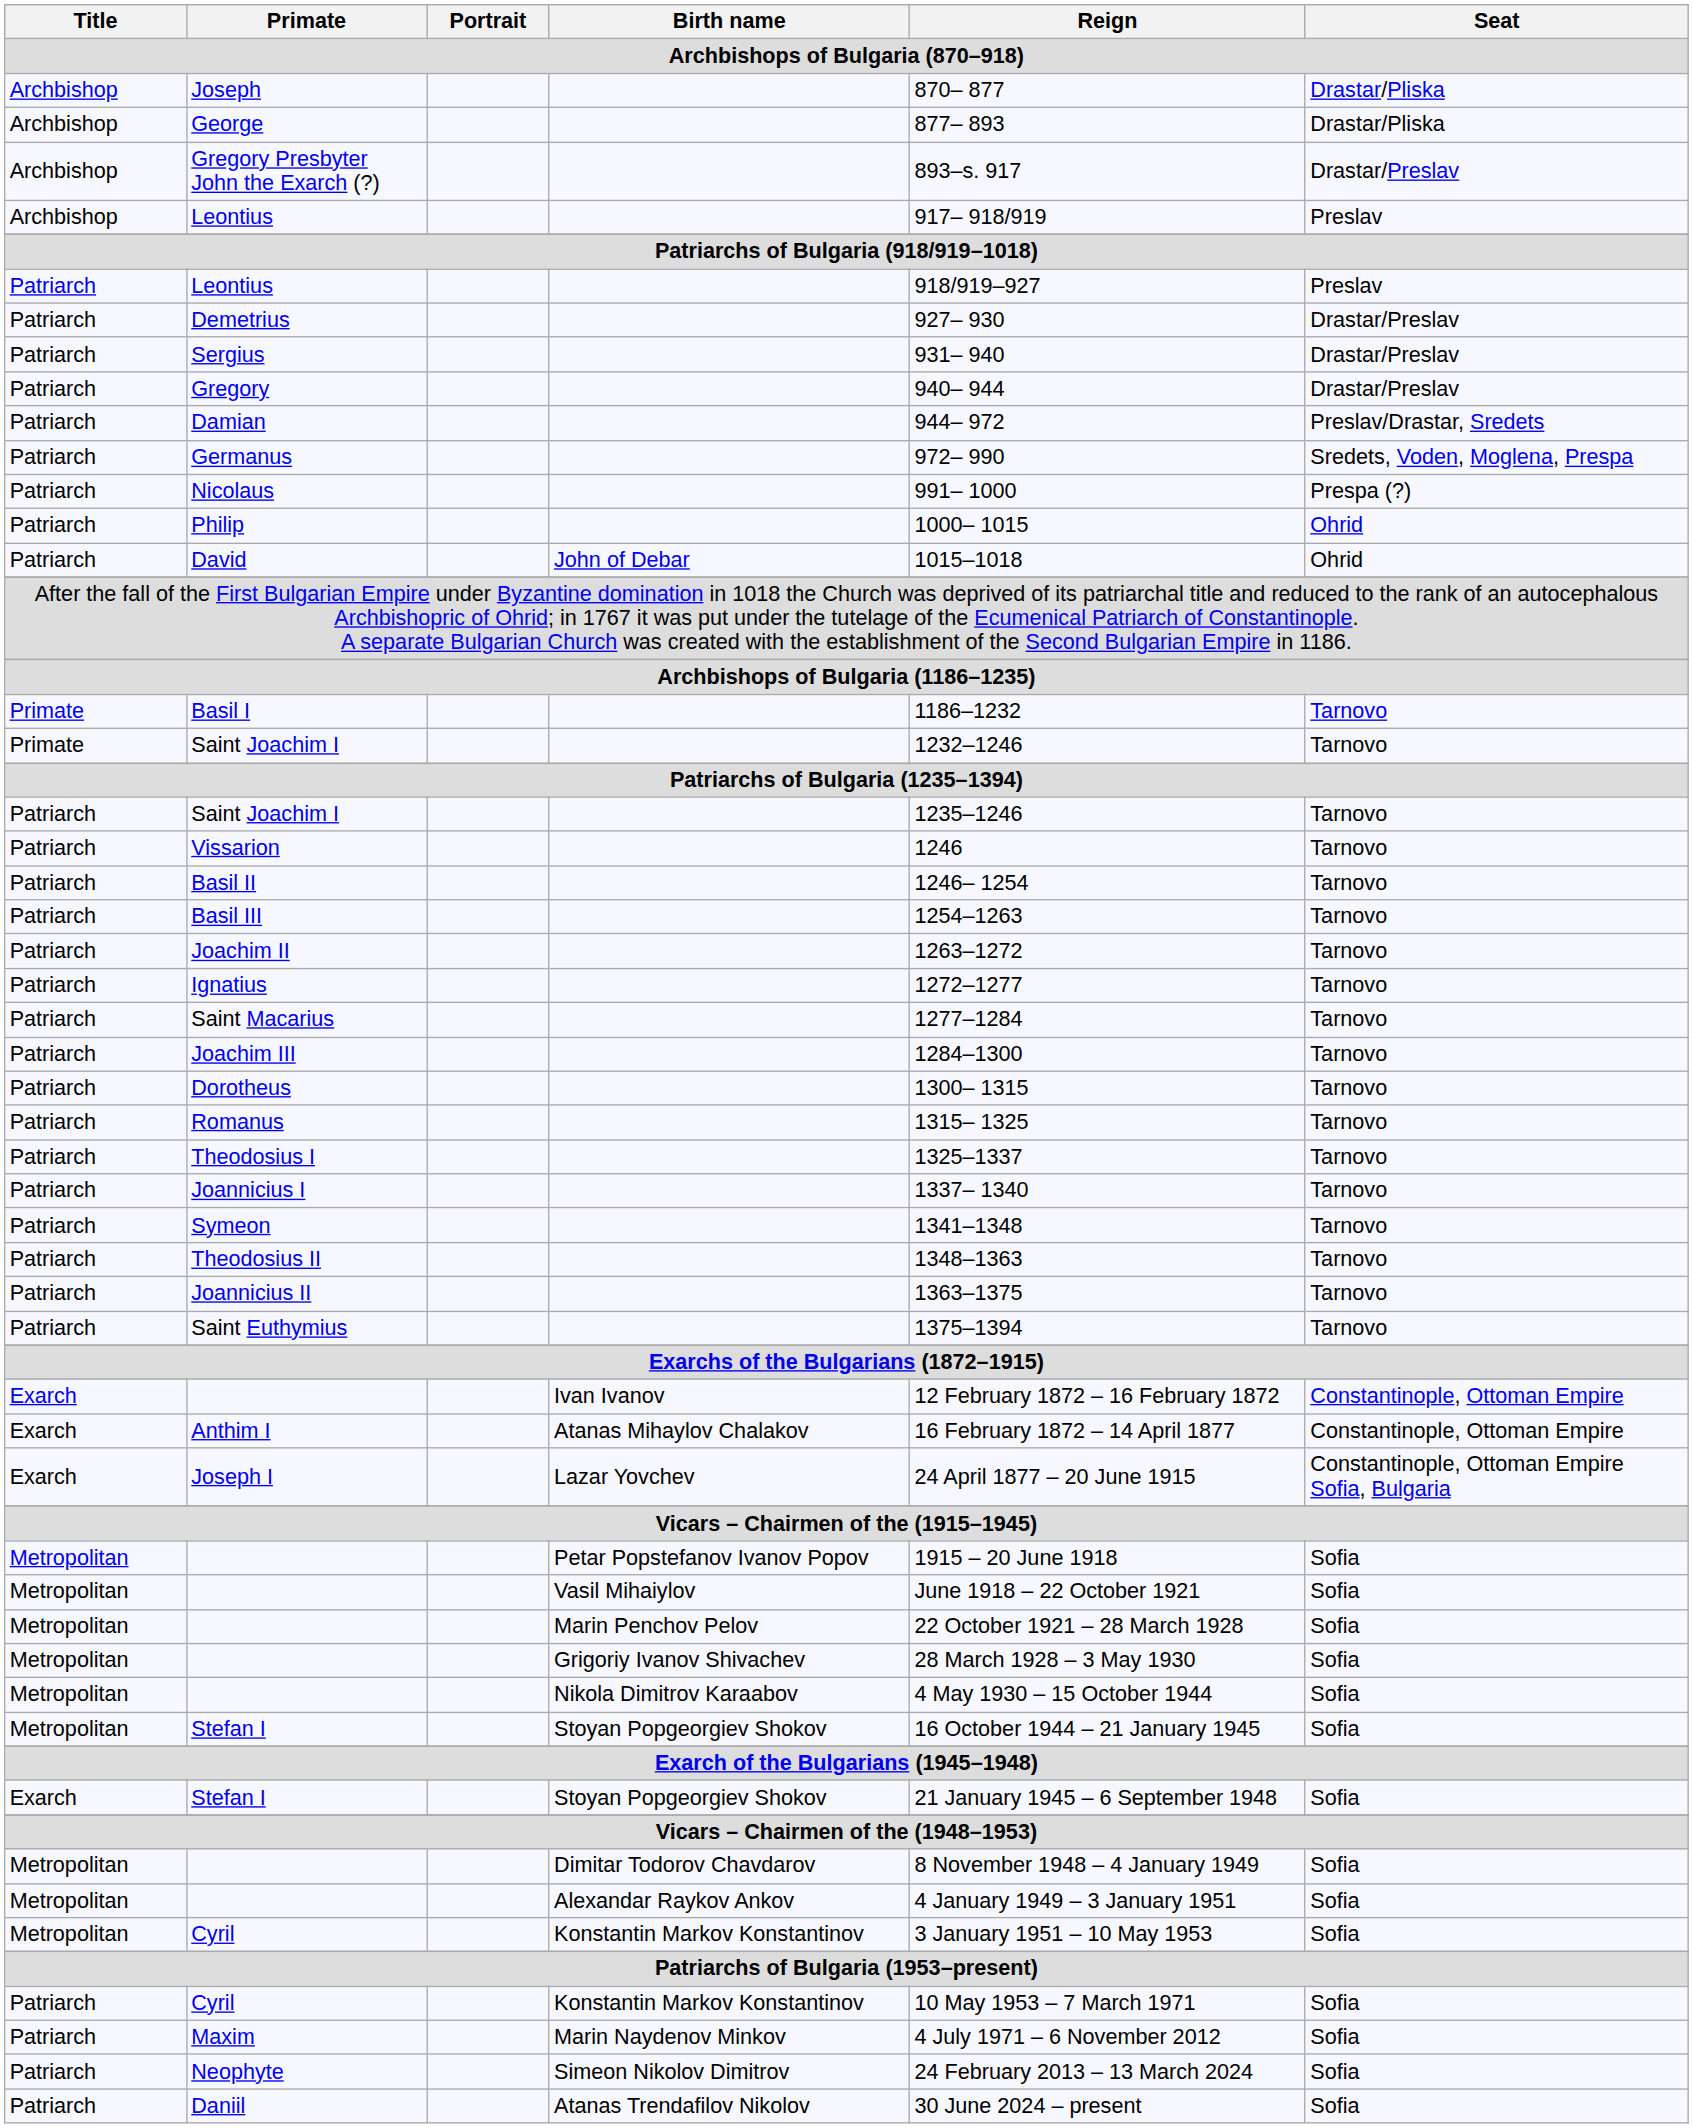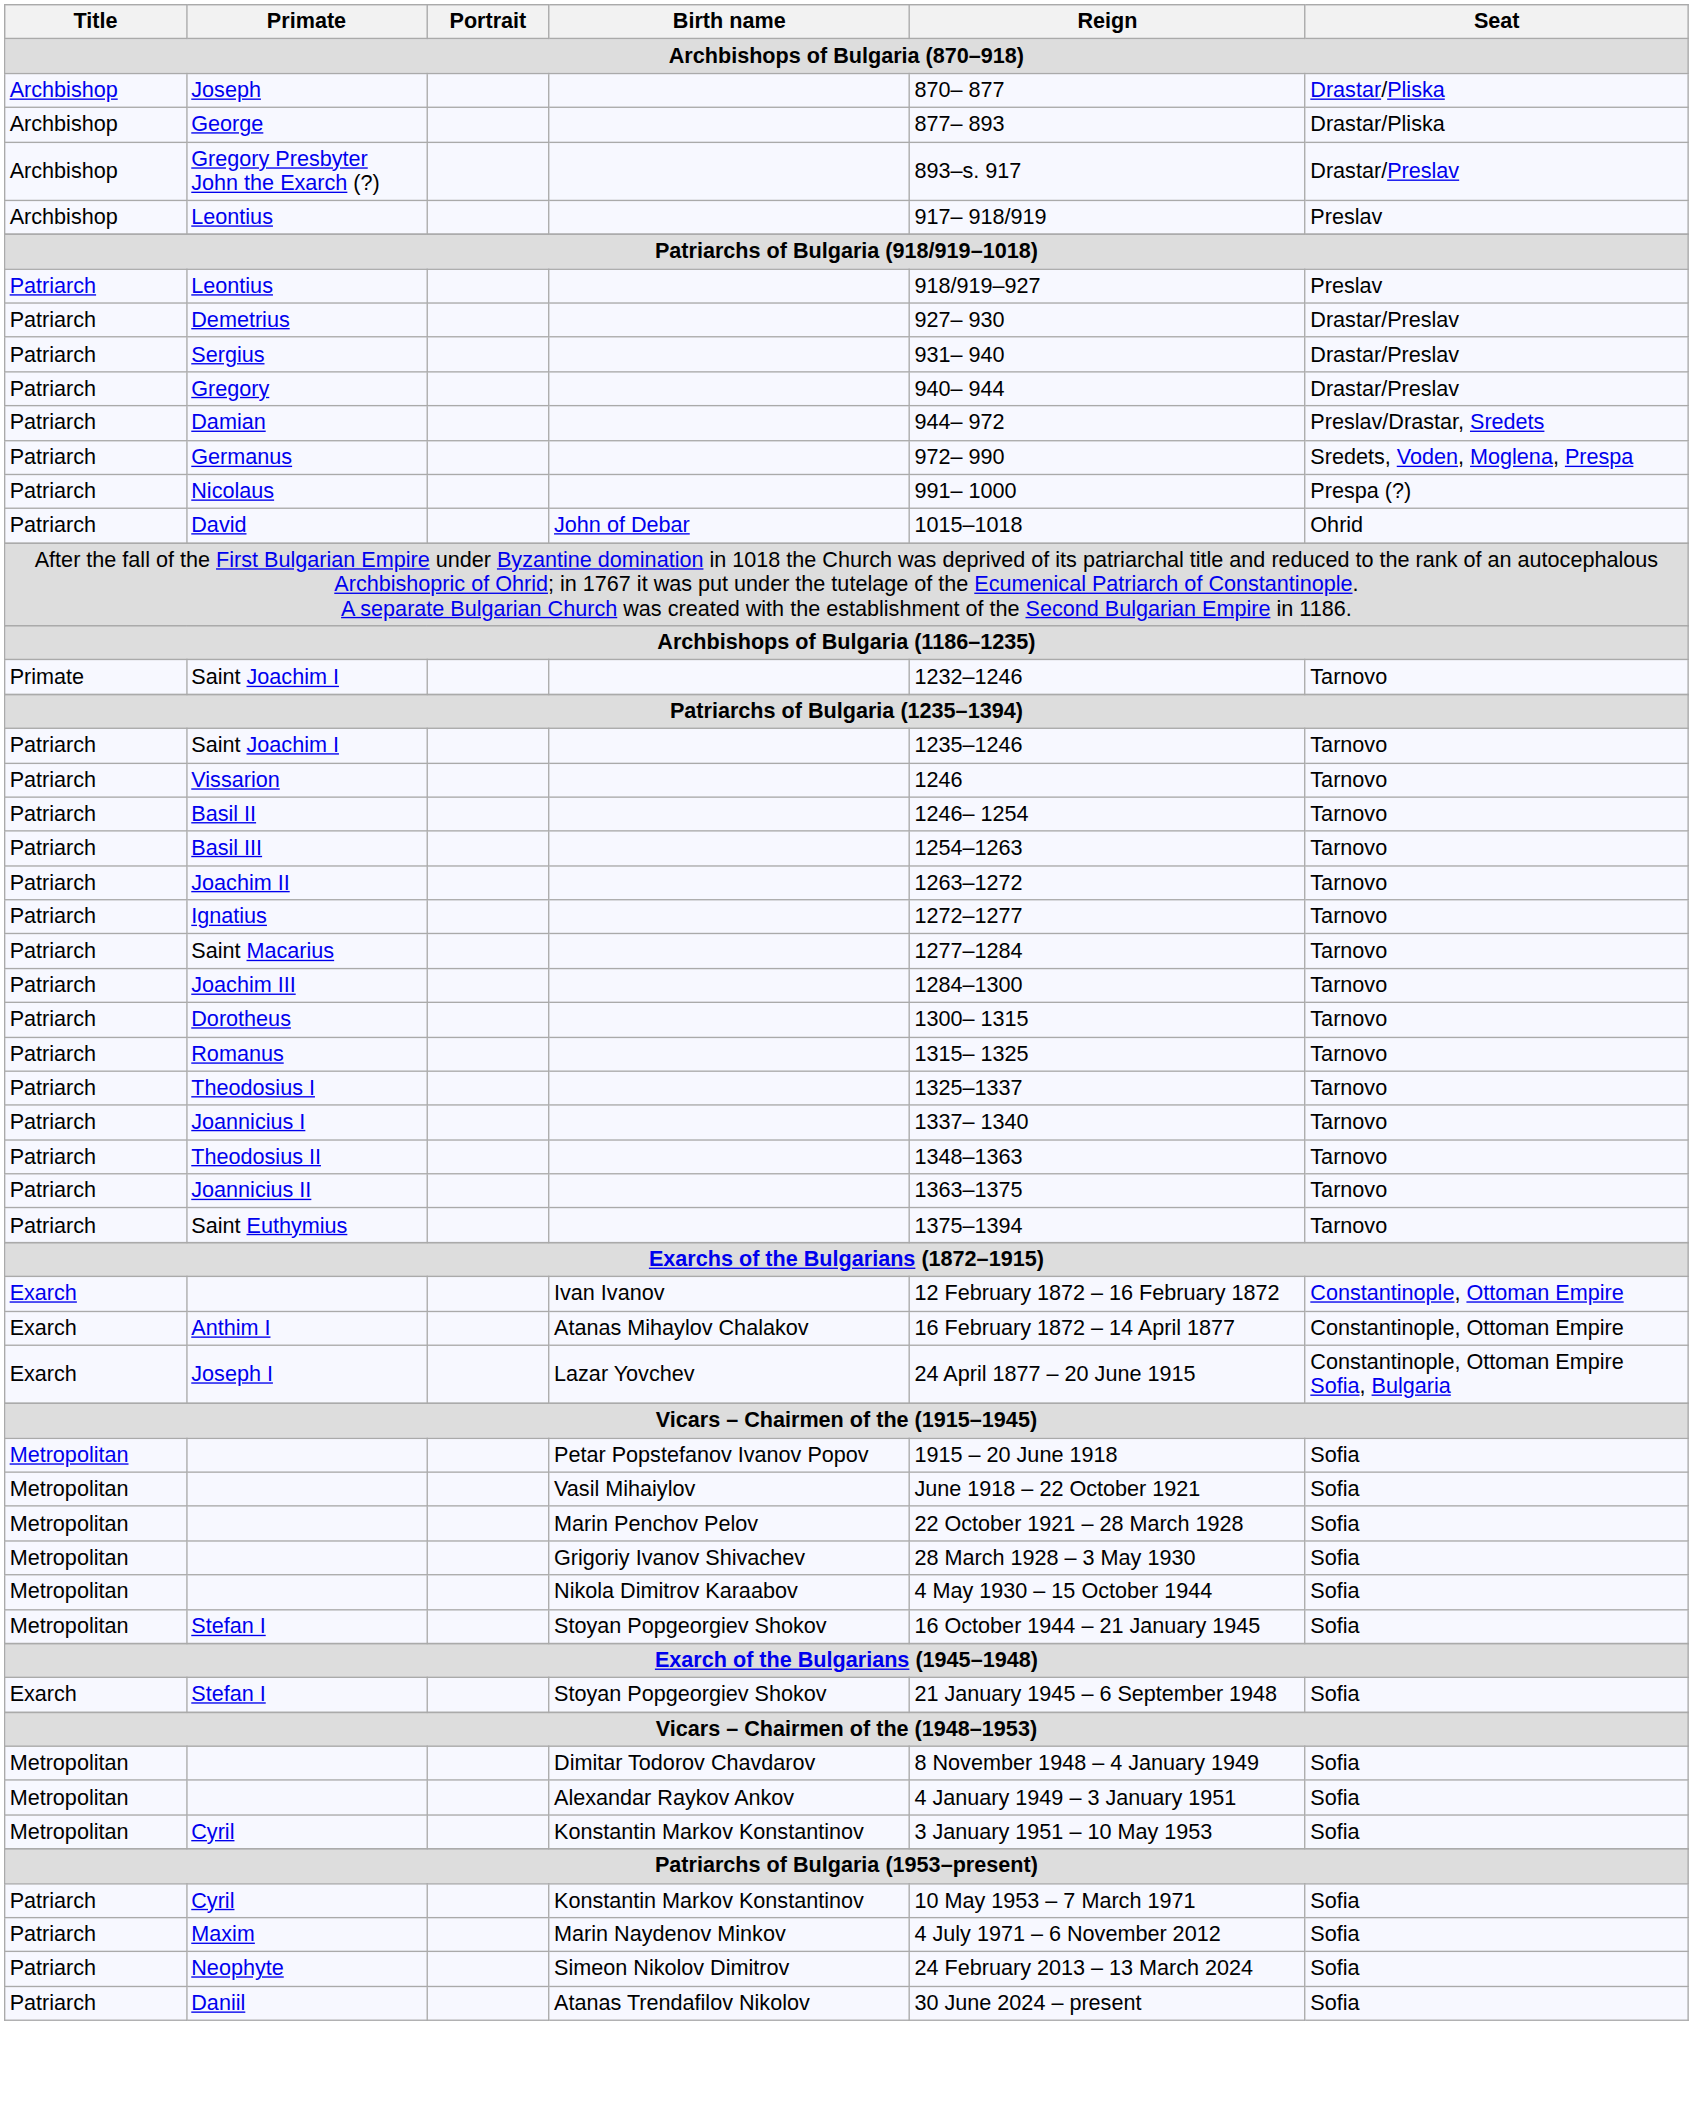- row: Patriarch | Philip | 1000– 1015 | Ohrid
- row: Primate | Basil I | 1186–1232 | Tarnovo
- row: Patriarch | Symeon | 1341–1348 | Tarnovo
